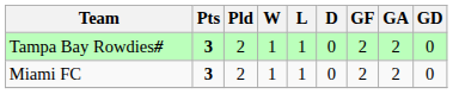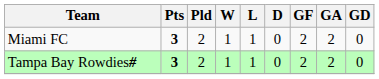rows swapped: Tampa Bay Rowdies# <-> Miami FC
